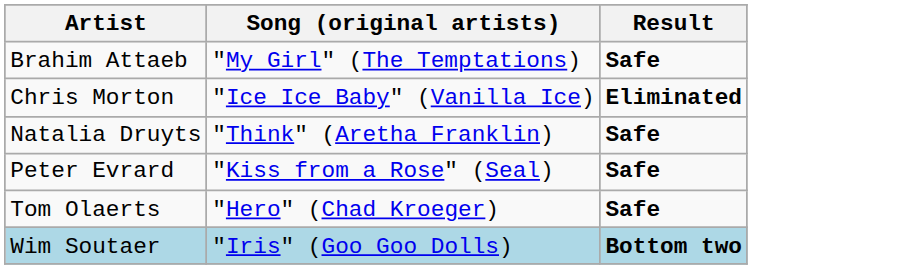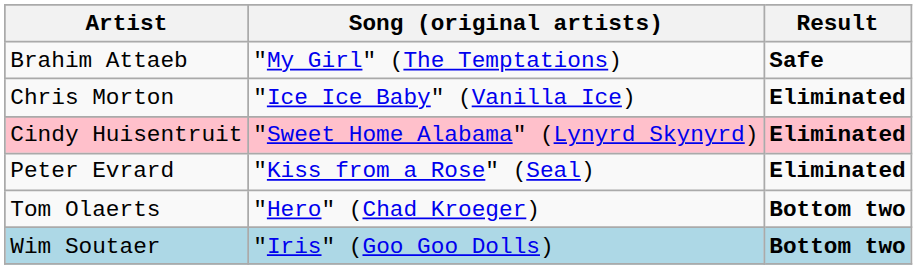+ row: Cindy Huisentruit | "Sweet Home Alabama" (Lynyrd Skynyrd) | Eliminated
- row: Natalia Druyts | "Think" (Aretha Franklin) | Safe
Peter Evrard | Result: Safe -> Eliminated
Tom Olaerts | Result: Safe -> Bottom two
